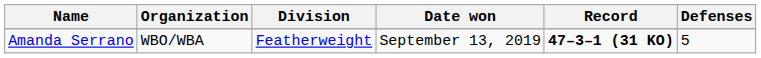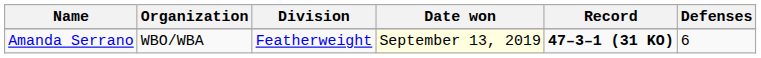Amanda Serrano | Date won: no background -> lightyellow background
Amanda Serrano | Defenses: 5 -> 6
